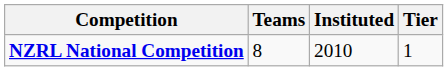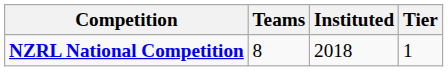NZRL National Competition | Instituted: 2010 -> 2018
